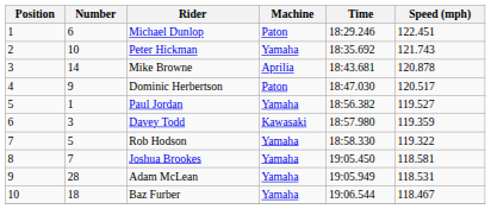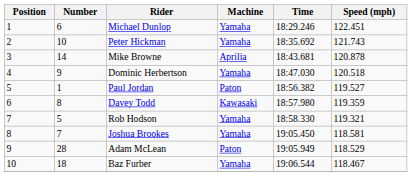Michael Dunlop | Machine: Paton -> Yamaha
Dominic Herbertson | Machine: Paton -> Yamaha
Dominic Herbertson | Speed (mph): 120.517 -> 120.518
Paul Jordan | Machine: Yamaha -> Paton
Davey Todd | Number: 3 -> 8
Rob Hodson | Speed (mph): 119.322 -> 119.321
Adam McLean | Machine: Yamaha -> Paton
Adam McLean | Speed (mph): 118.531 -> 118.529
